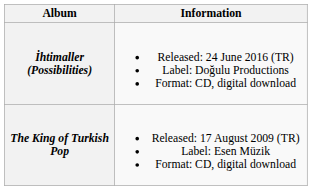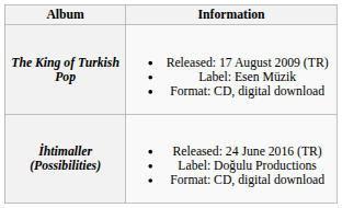rows swapped: The King of Turkish Pop <-> İhtimaller (Possibilities)
